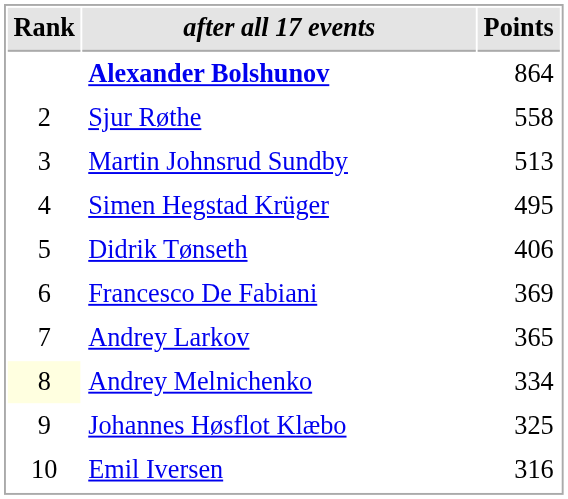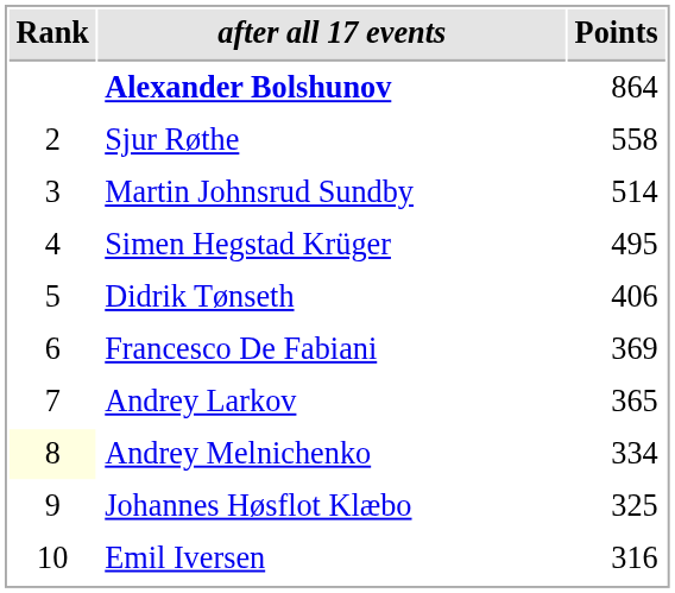Martin Johnsrud Sundby | Points: 513 -> 514
